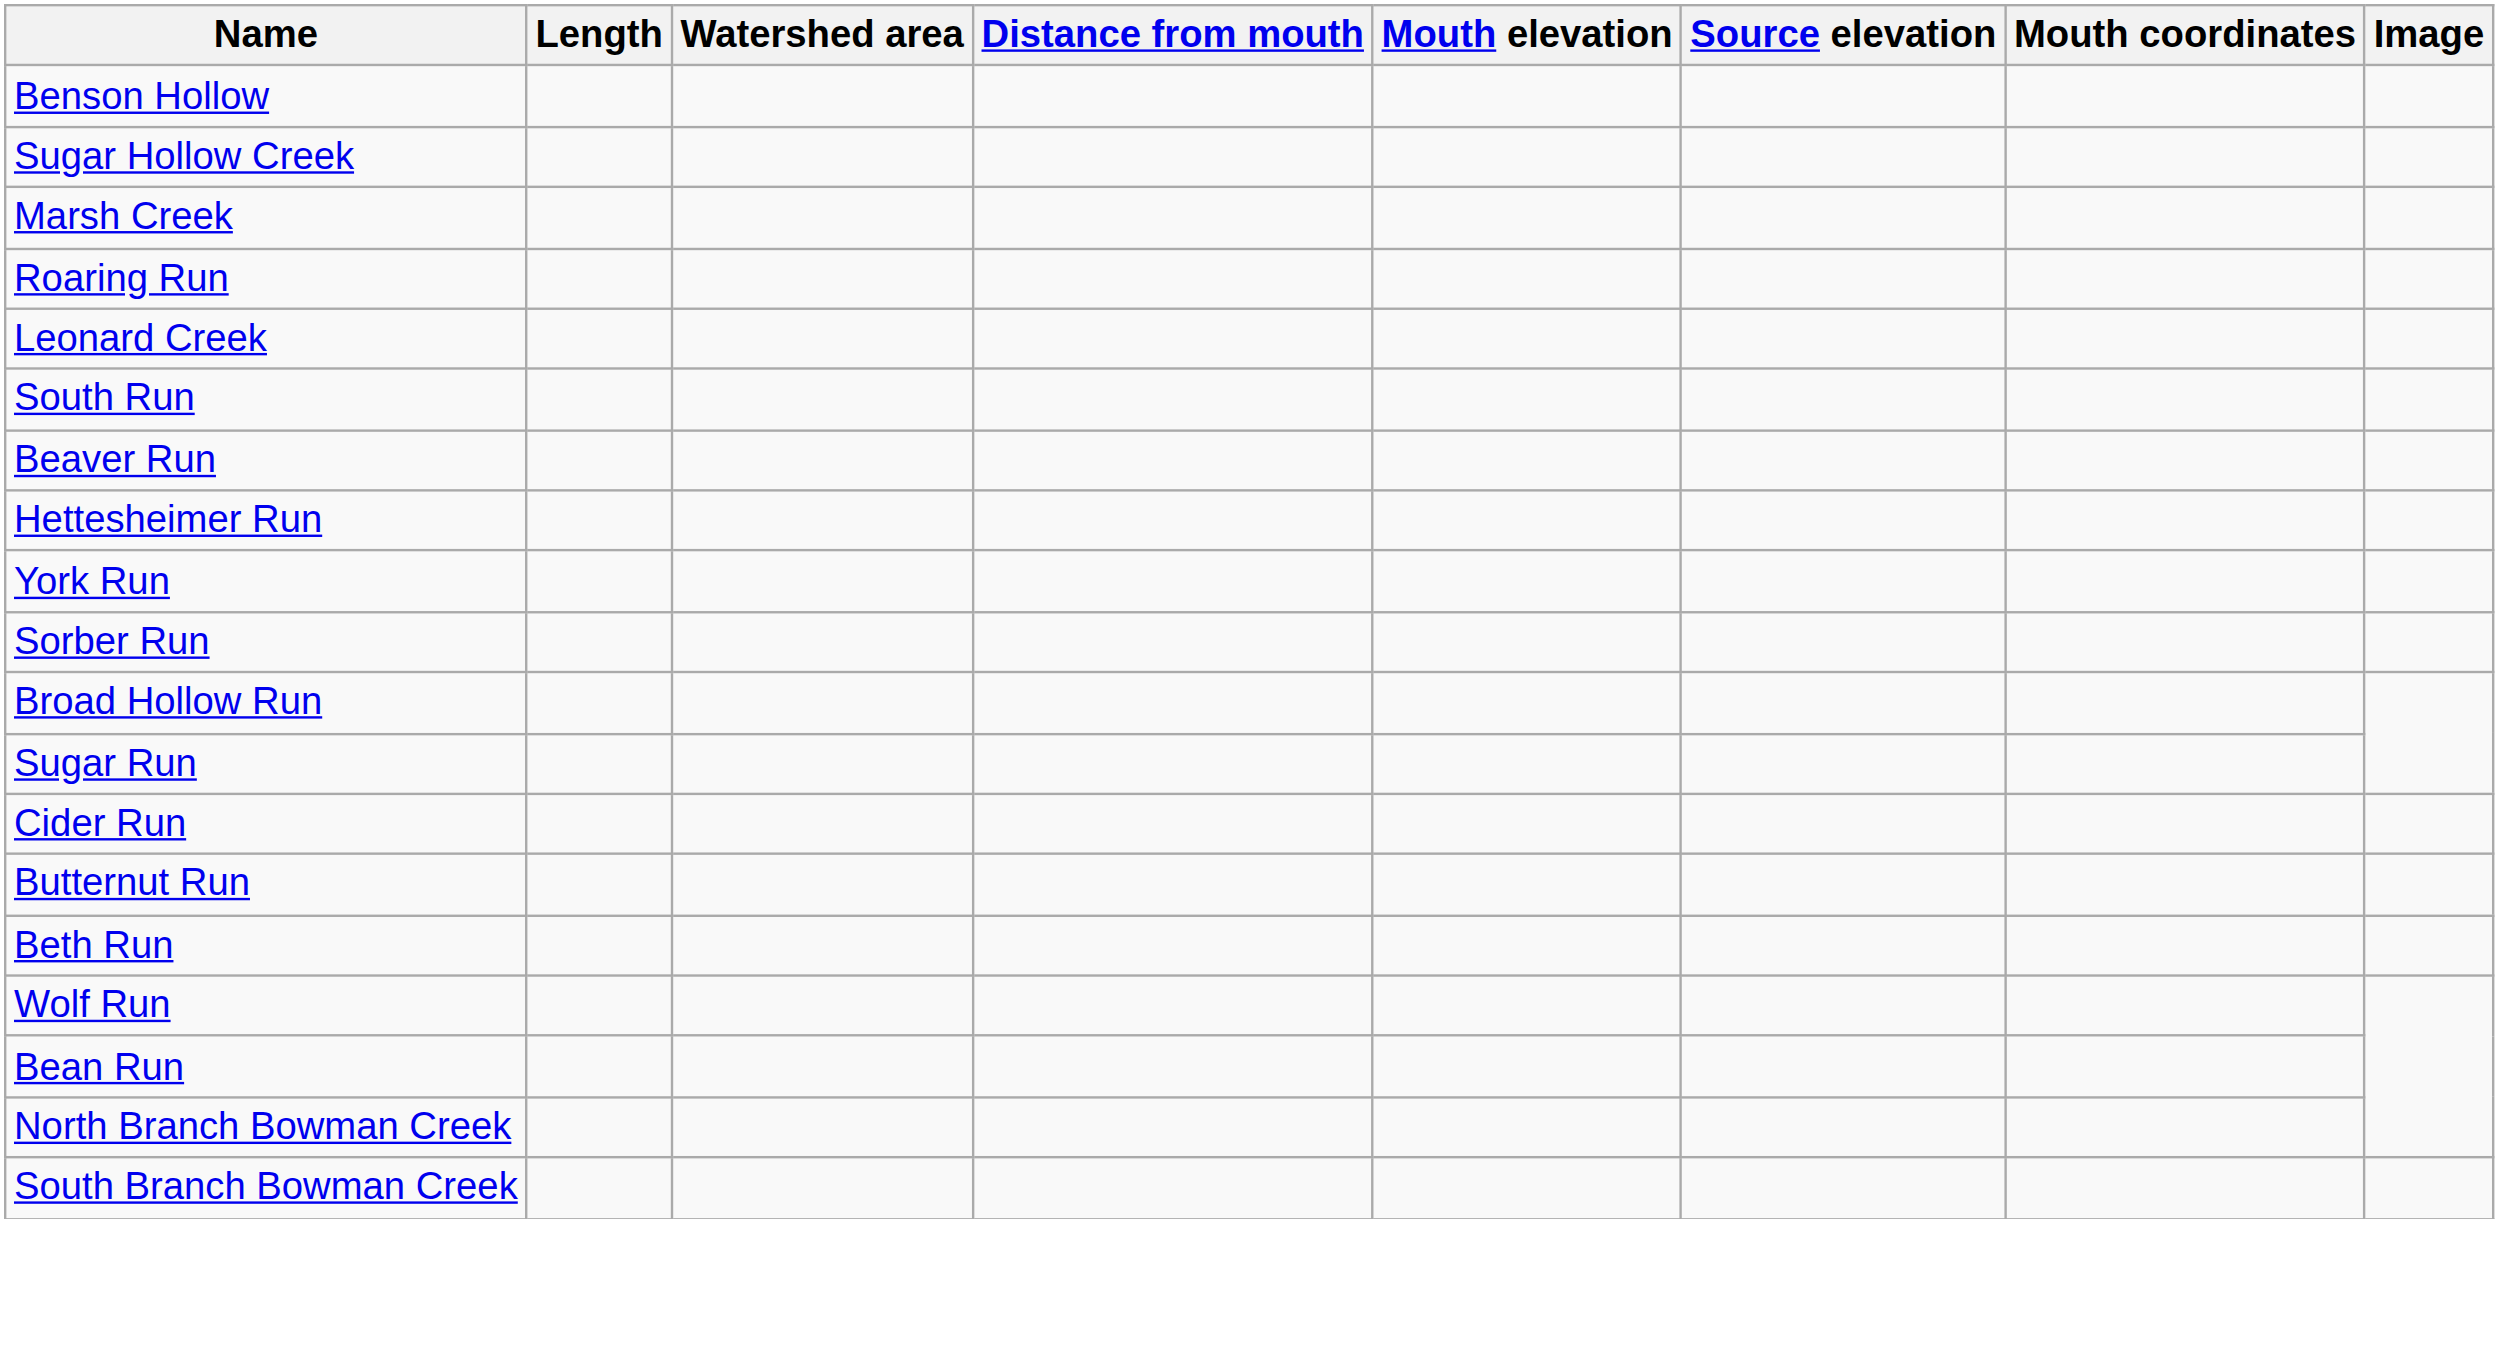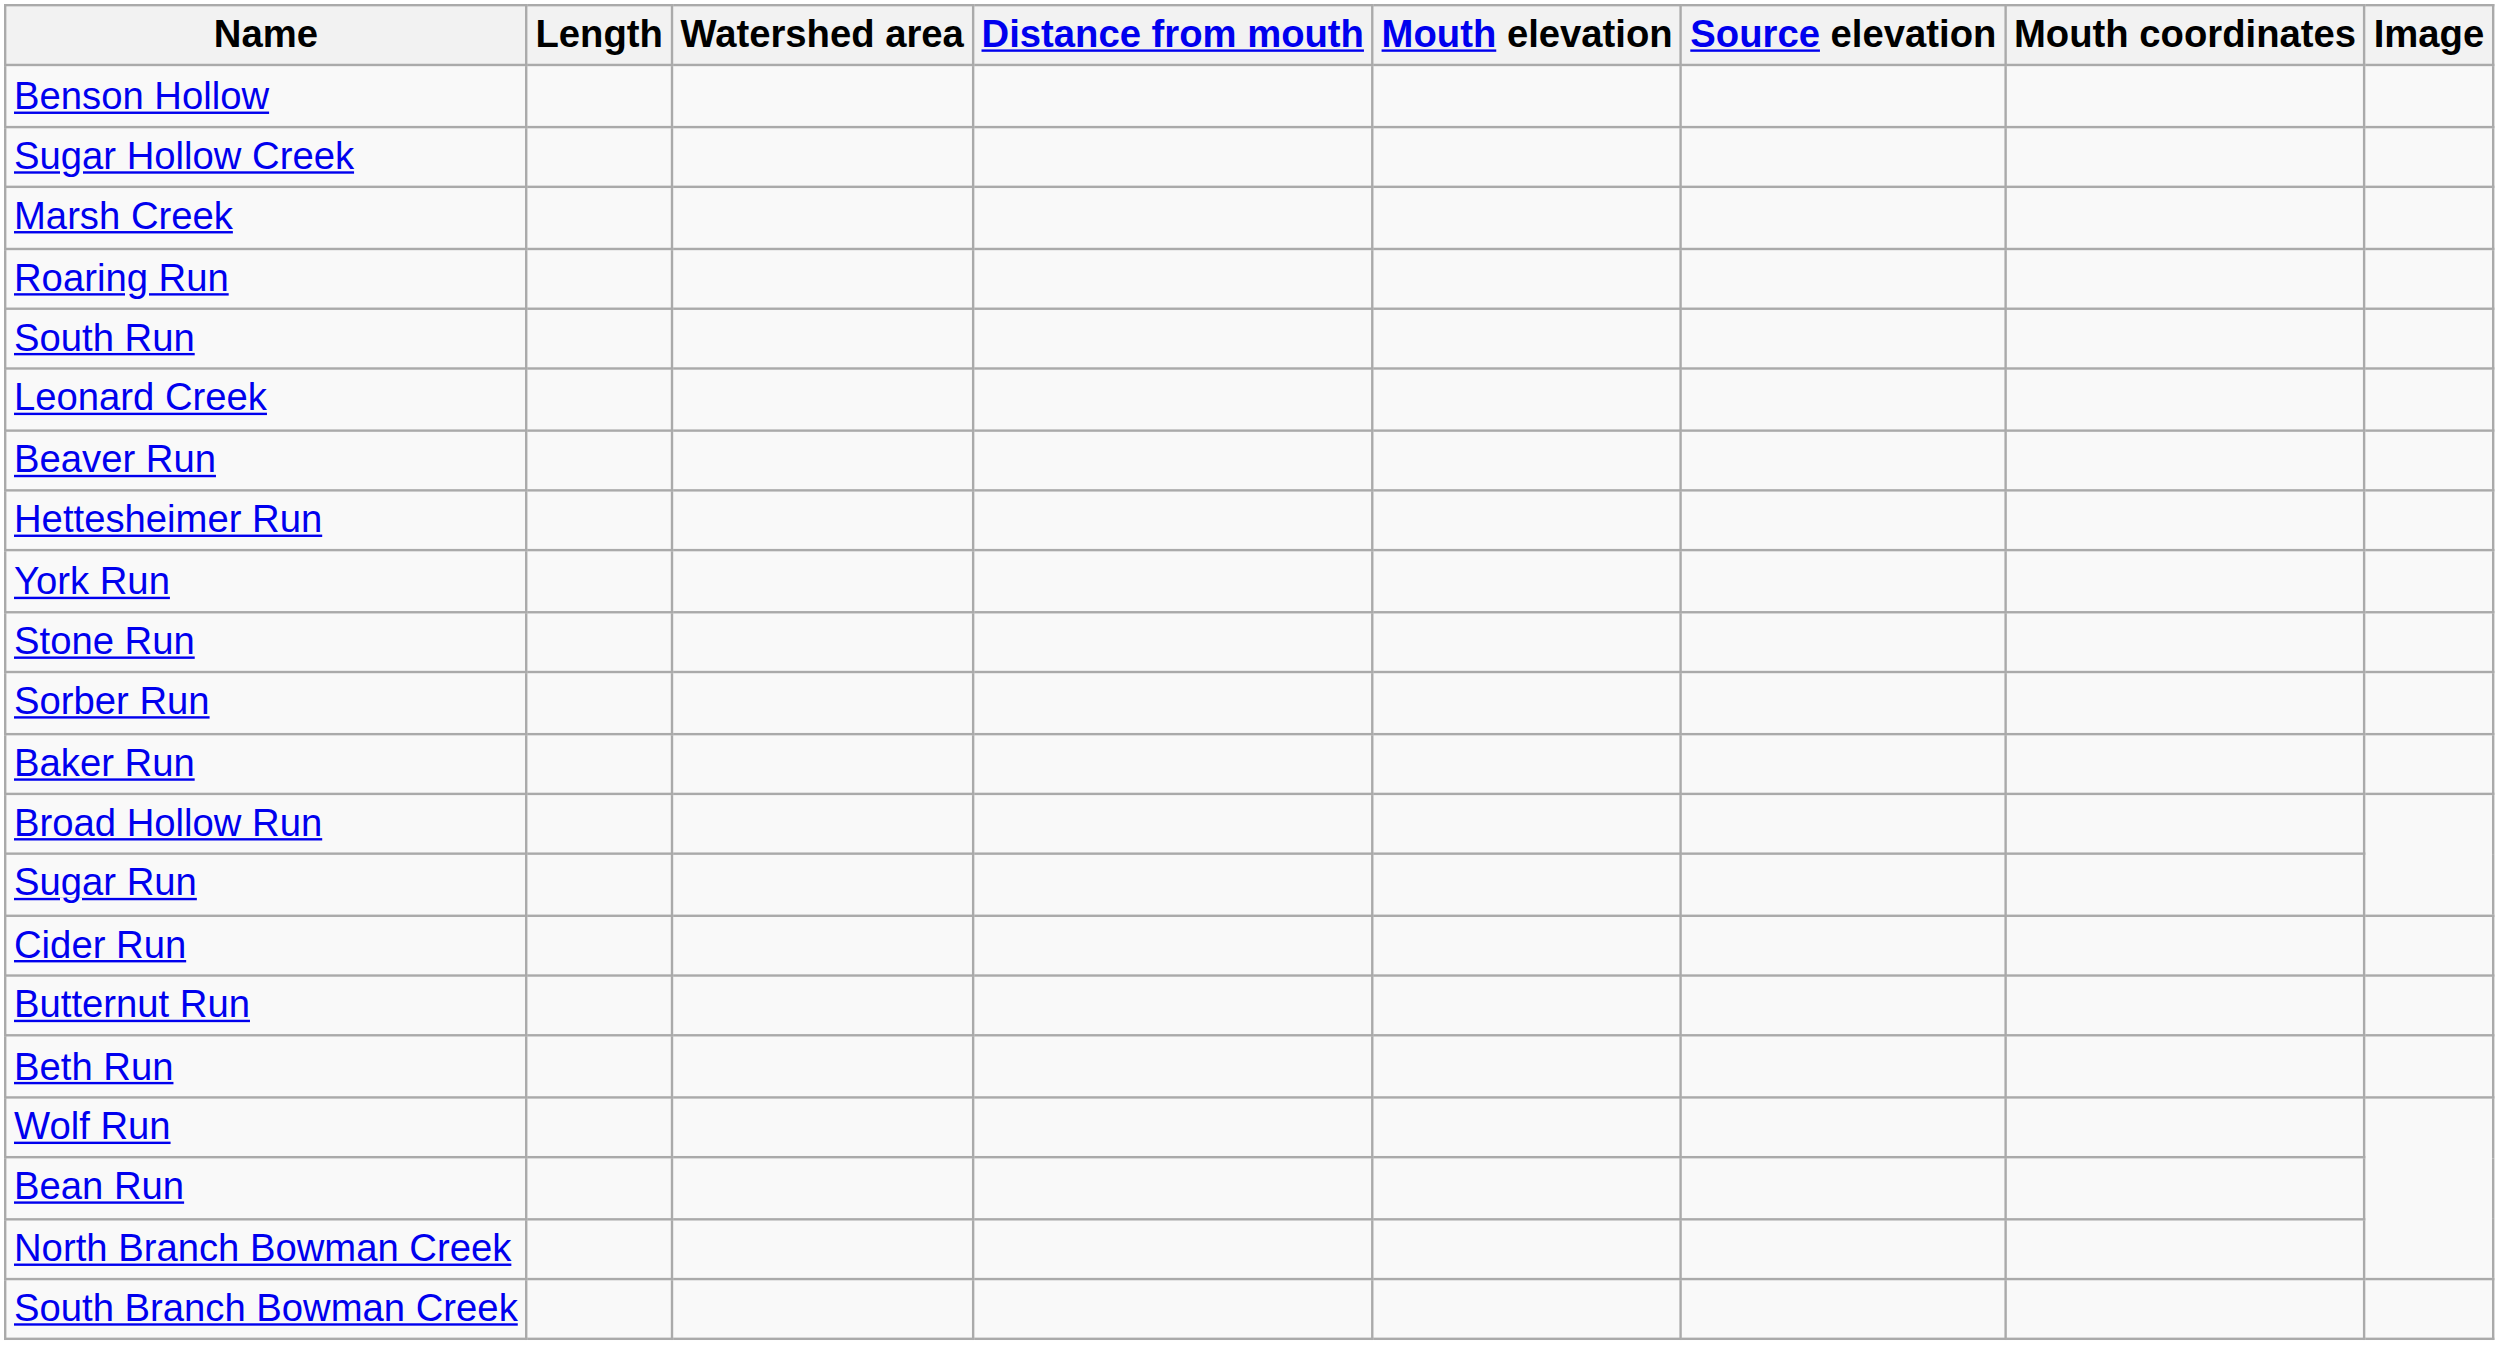rows swapped: Leonard Creek <-> South Run
+ row: Stone Run
+ row: Baker Run
